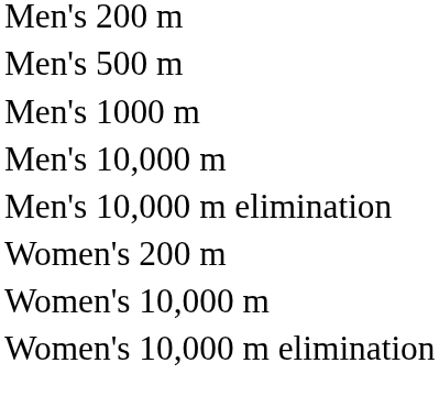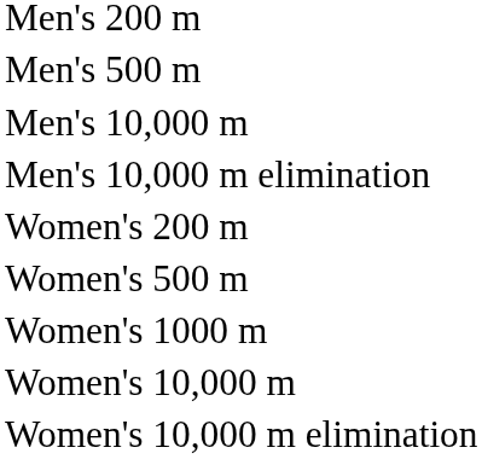- row: Men's 1000 m
+ row: Women's 500 m
+ row: Women's 1000 m
